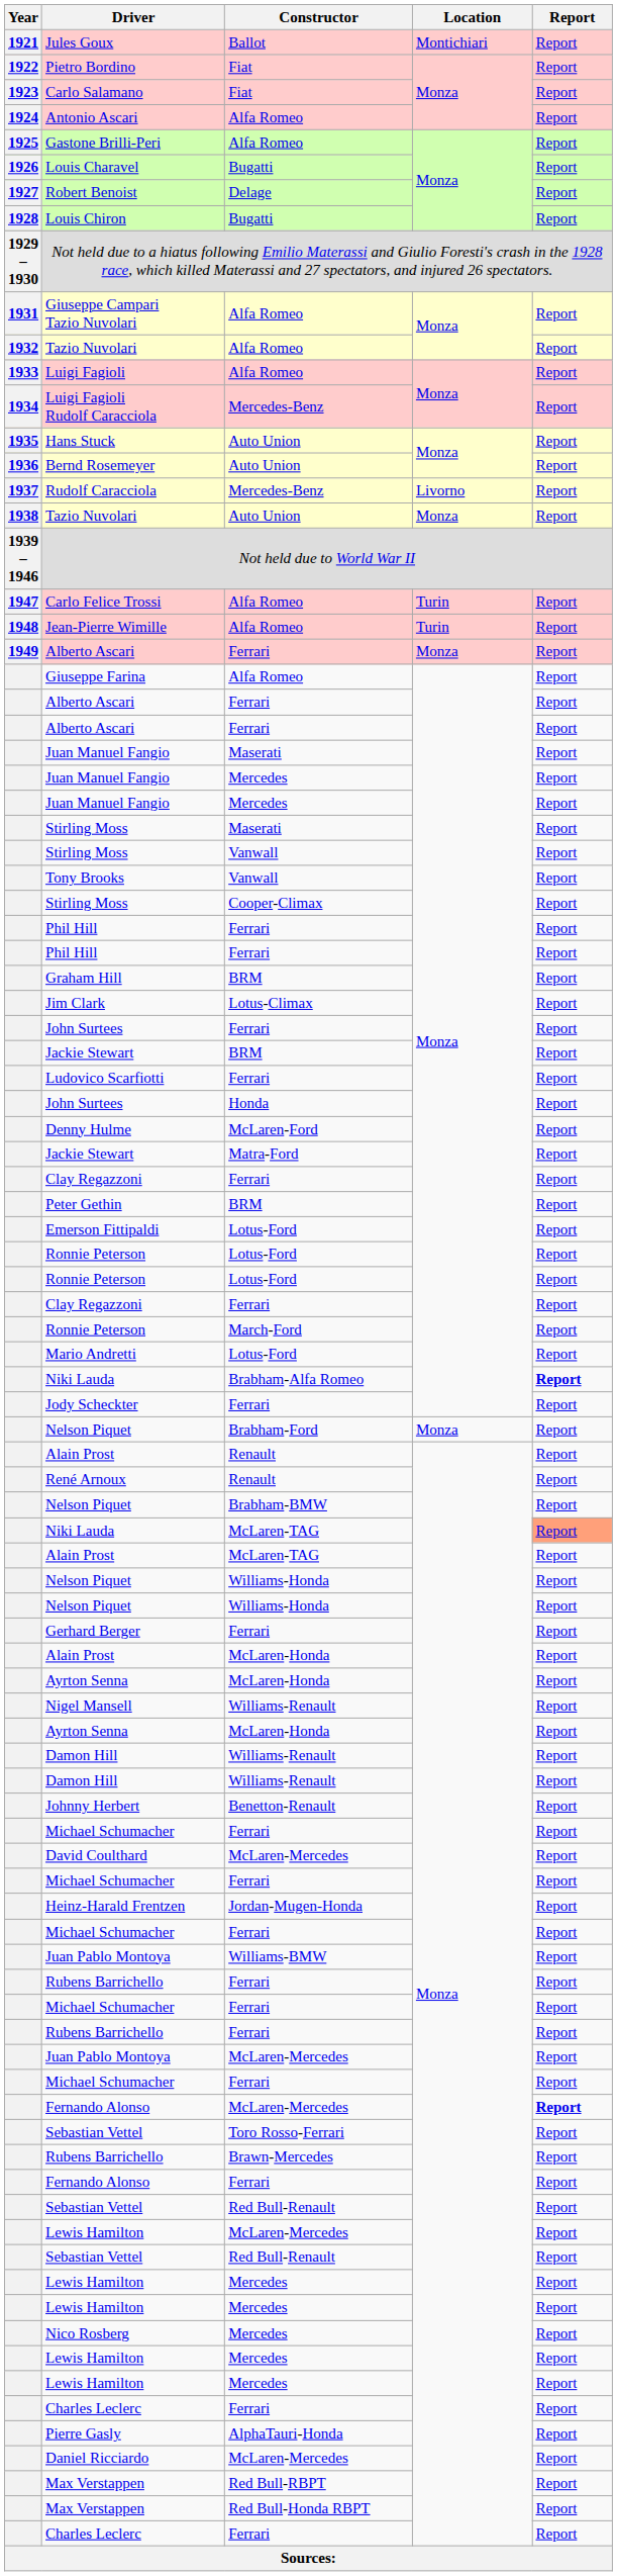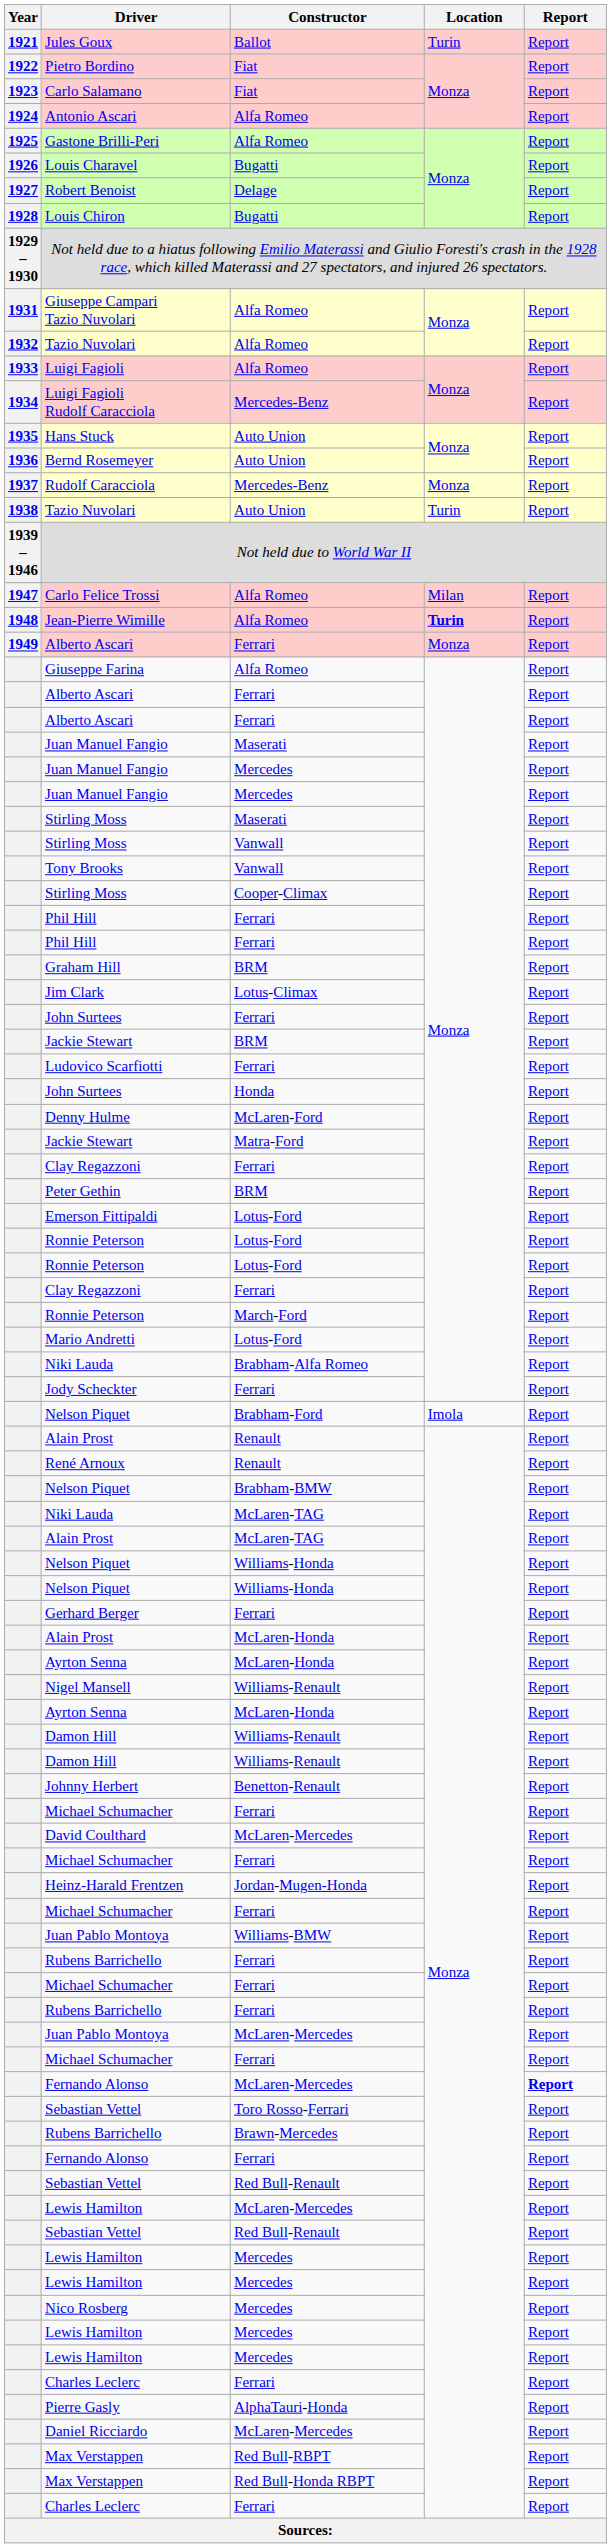Jules Goux | Location: Montichiari -> Turin
Rudolf Caracciola | Location: Livorno -> Monza
Tazio Nuvolari / Auto Union | Location: Monza -> Turin
Carlo Felice Trossi | Location: Turin -> Milan
Jean-Pierre Wimille | Location: normal -> bold
Niki Lauda / Brabham-Alfa Romeo | Report: bold -> normal
Nelson Piquet / Brabham-Ford | Location: Monza -> Imola
Niki Lauda / McLaren-TAG | Report: lightsalmon background -> no background
